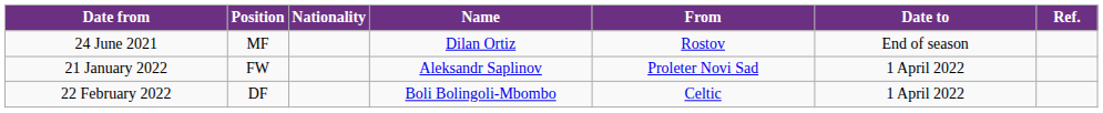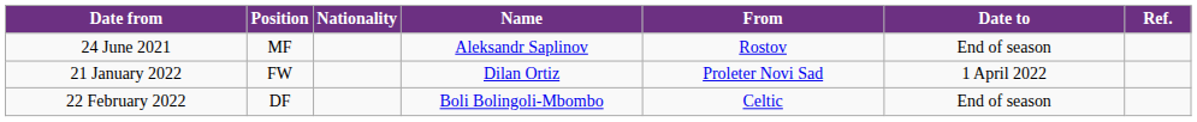24 June 2021 | Name: Dilan Ortiz -> Aleksandr Saplinov
21 January 2022 | Name: Aleksandr Saplinov -> Dilan Ortiz
22 February 2022 | Date to: 1 April 2022 -> End of season
